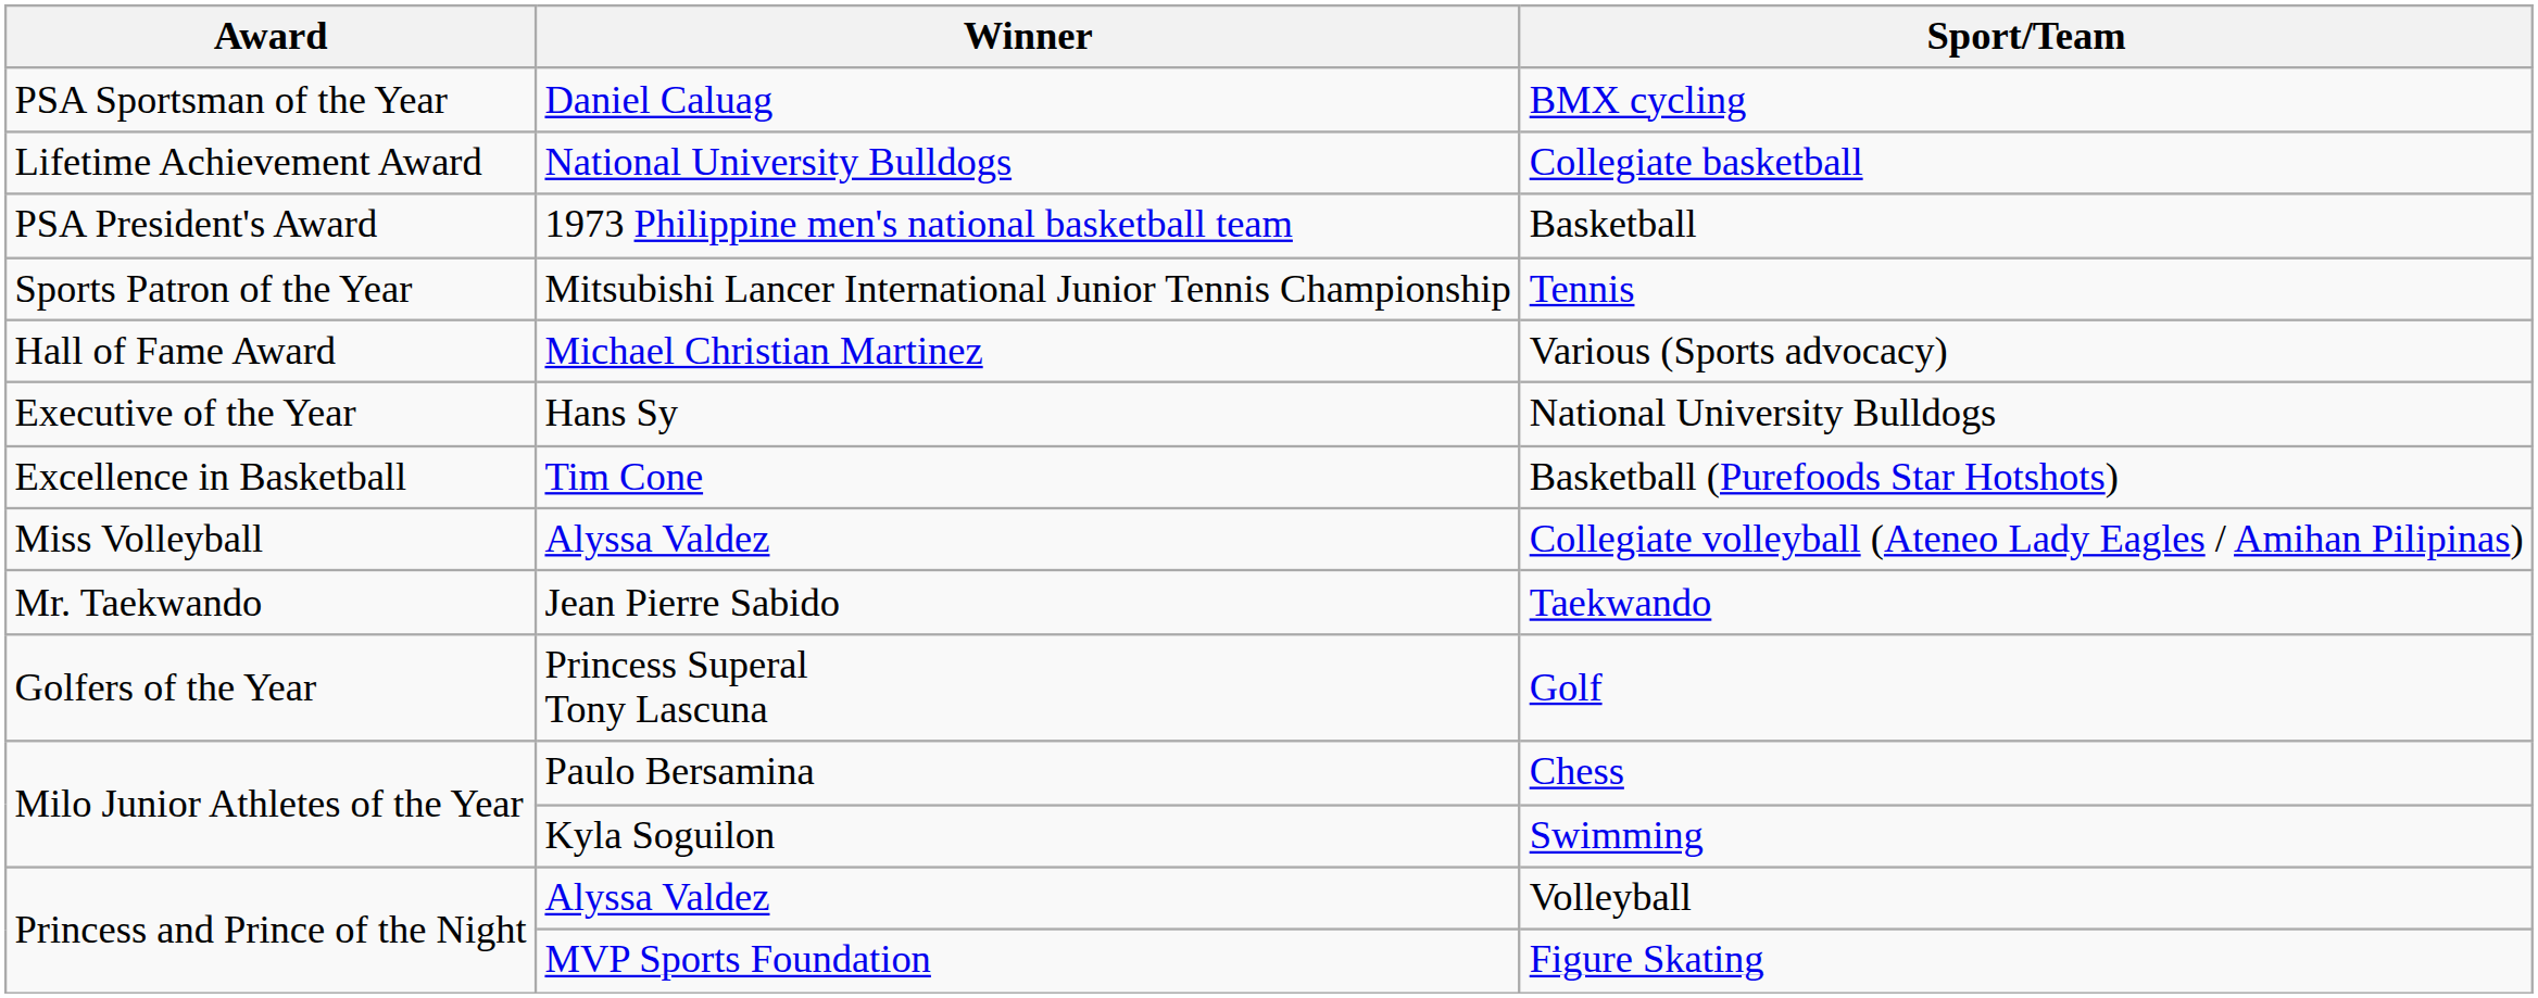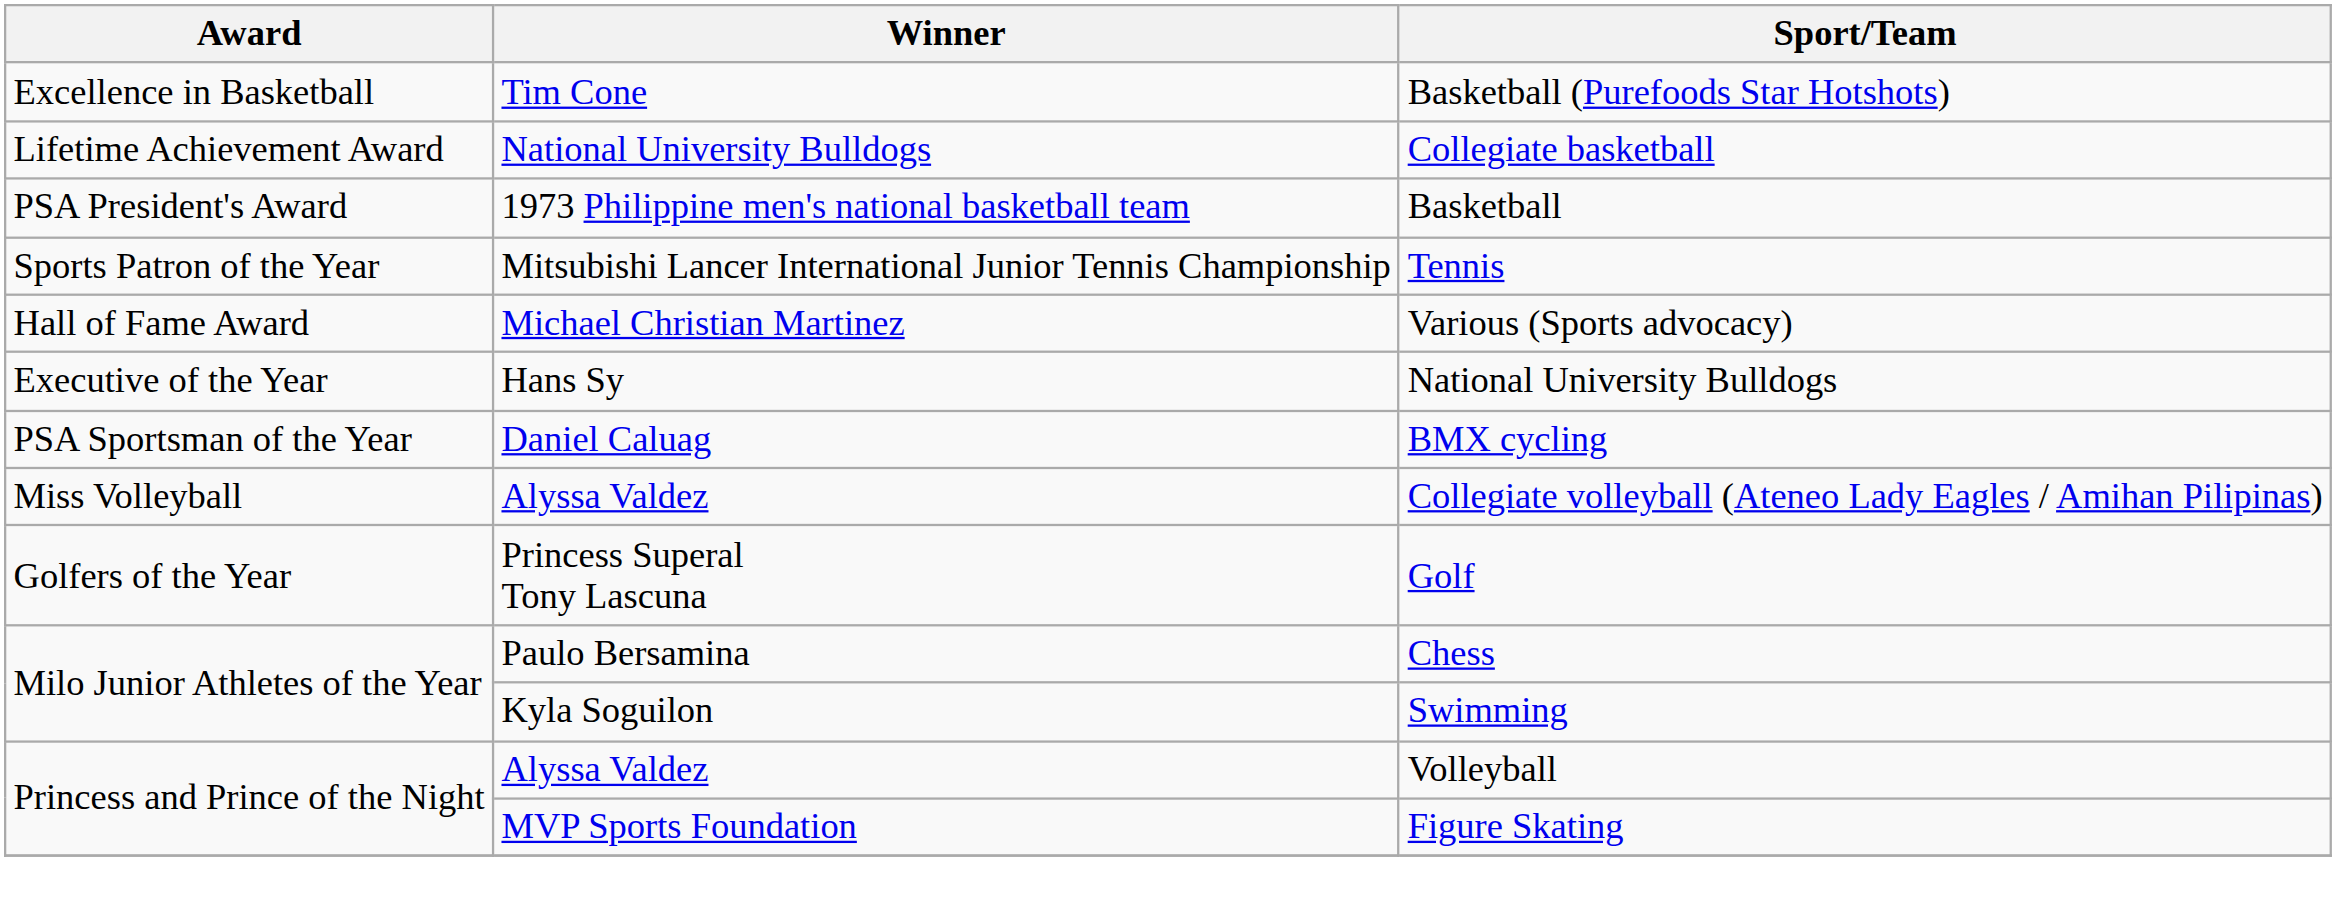rows swapped: BMX cycling <-> Basketball (Purefoods Star Hotshots)
- row: Mr. Taekwando | Jean Pierre Sabido | Taekwando
